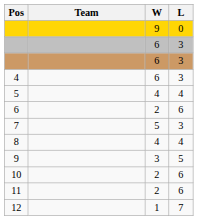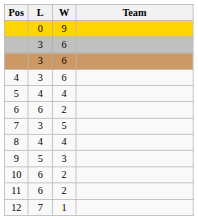columns swapped: Team <-> L
